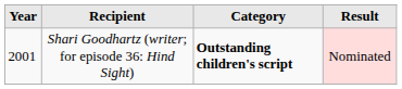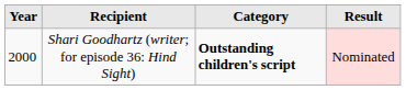Shari Goodhartz (writer; for episode 36: Hind Sight) | Year: 2001 -> 2000
